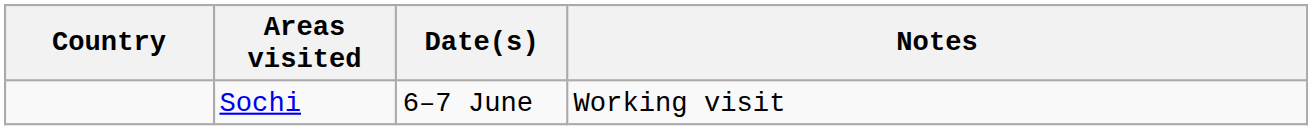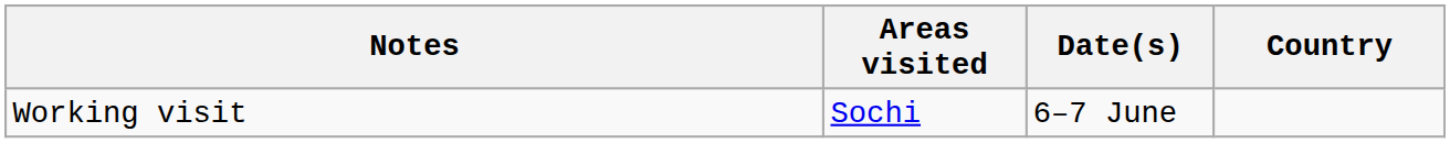columns swapped: Country <-> Notes
